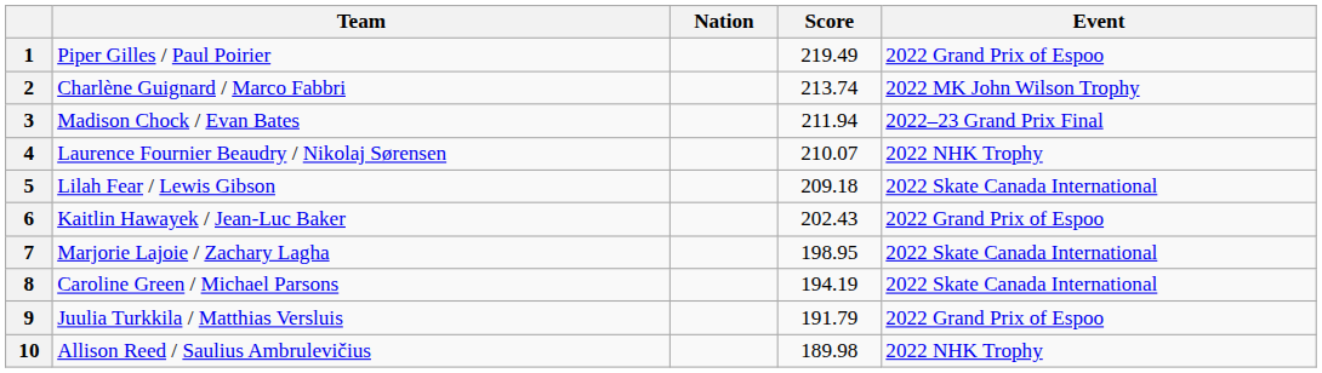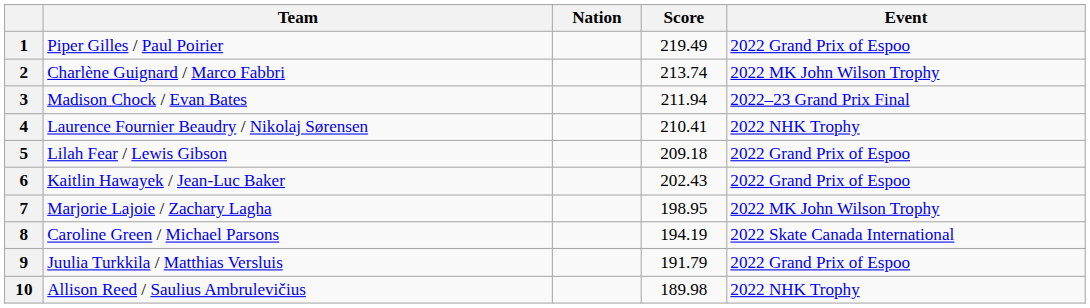4 | Score: 210.07 -> 210.41
5 | Event: 2022 Skate Canada International -> 2022 Grand Prix of Espoo
7 | Event: 2022 Skate Canada International -> 2022 MK John Wilson Trophy
